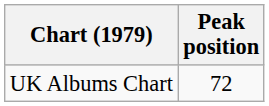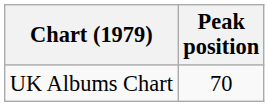UK Albums Chart | Peak position: 72 -> 70
